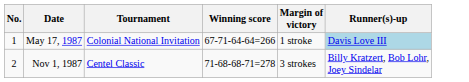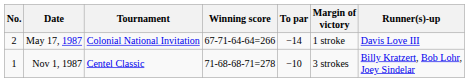+ column: To par | −14 | −10
May 17, 1987 | No.: 1 -> 2
May 17, 1987 | Runner(s)-up: lightblue background -> no background
Nov 1, 1987 | No.: 2 -> 1
